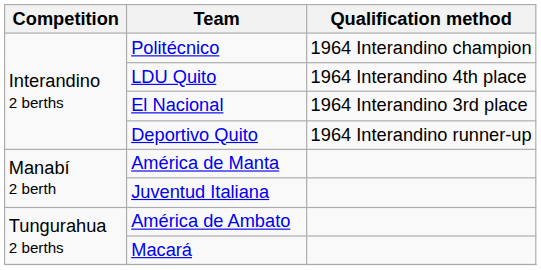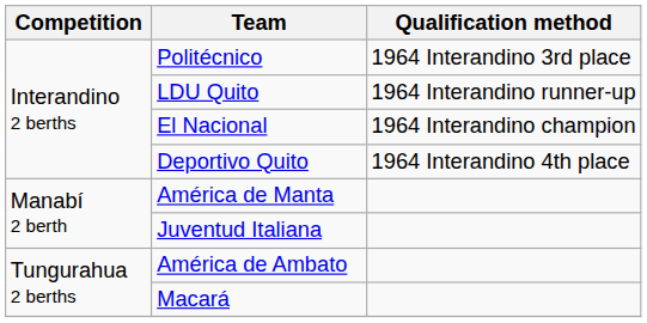Politécnico | Qualification method: 1964 Interandino champion -> 1964 Interandino 3rd place
LDU Quito | Qualification method: 1964 Interandino 4th place -> 1964 Interandino runner-up
El Nacional | Qualification method: 1964 Interandino 3rd place -> 1964 Interandino champion
Deportivo Quito | Qualification method: 1964 Interandino runner-up -> 1964 Interandino 4th place
